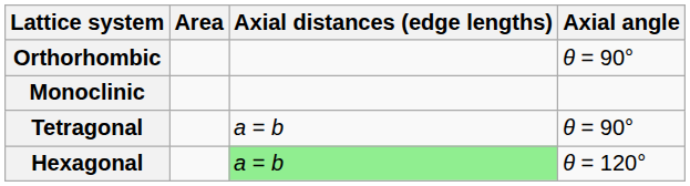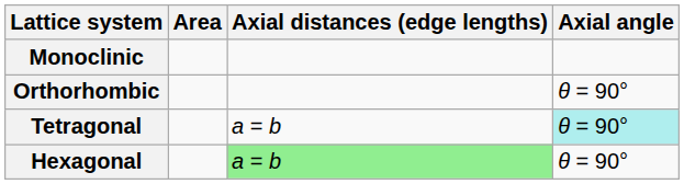rows swapped: Monoclinic <-> Orthorhombic
Tetragonal | Axial angle: no background -> paleturquoise background
Hexagonal | Axial angle: θ = 120° -> θ = 90°
